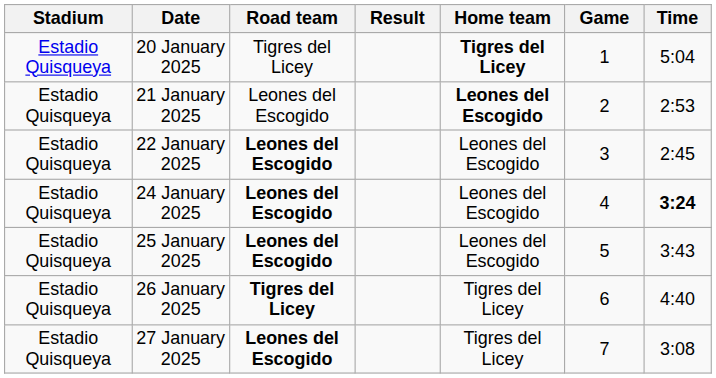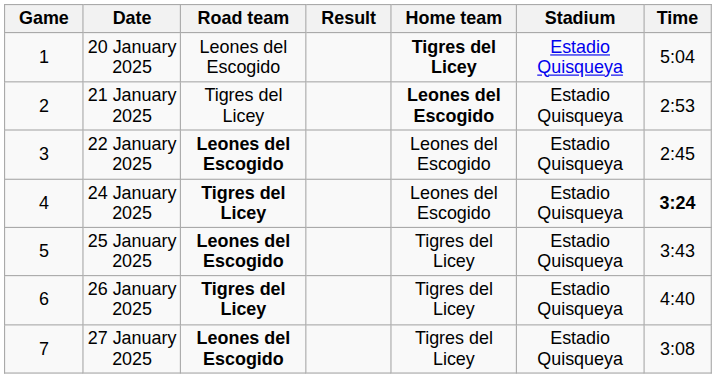columns swapped: Game <-> Stadium
20 January 2025 | Road team: Tigres del Licey -> Leones del Escogido
21 January 2025 | Road team: Leones del Escogido -> Tigres del Licey
24 January 2025 | Road team: Leones del Escogido -> Tigres del Licey
25 January 2025 | Home team: Leones del Escogido -> Tigres del Licey
